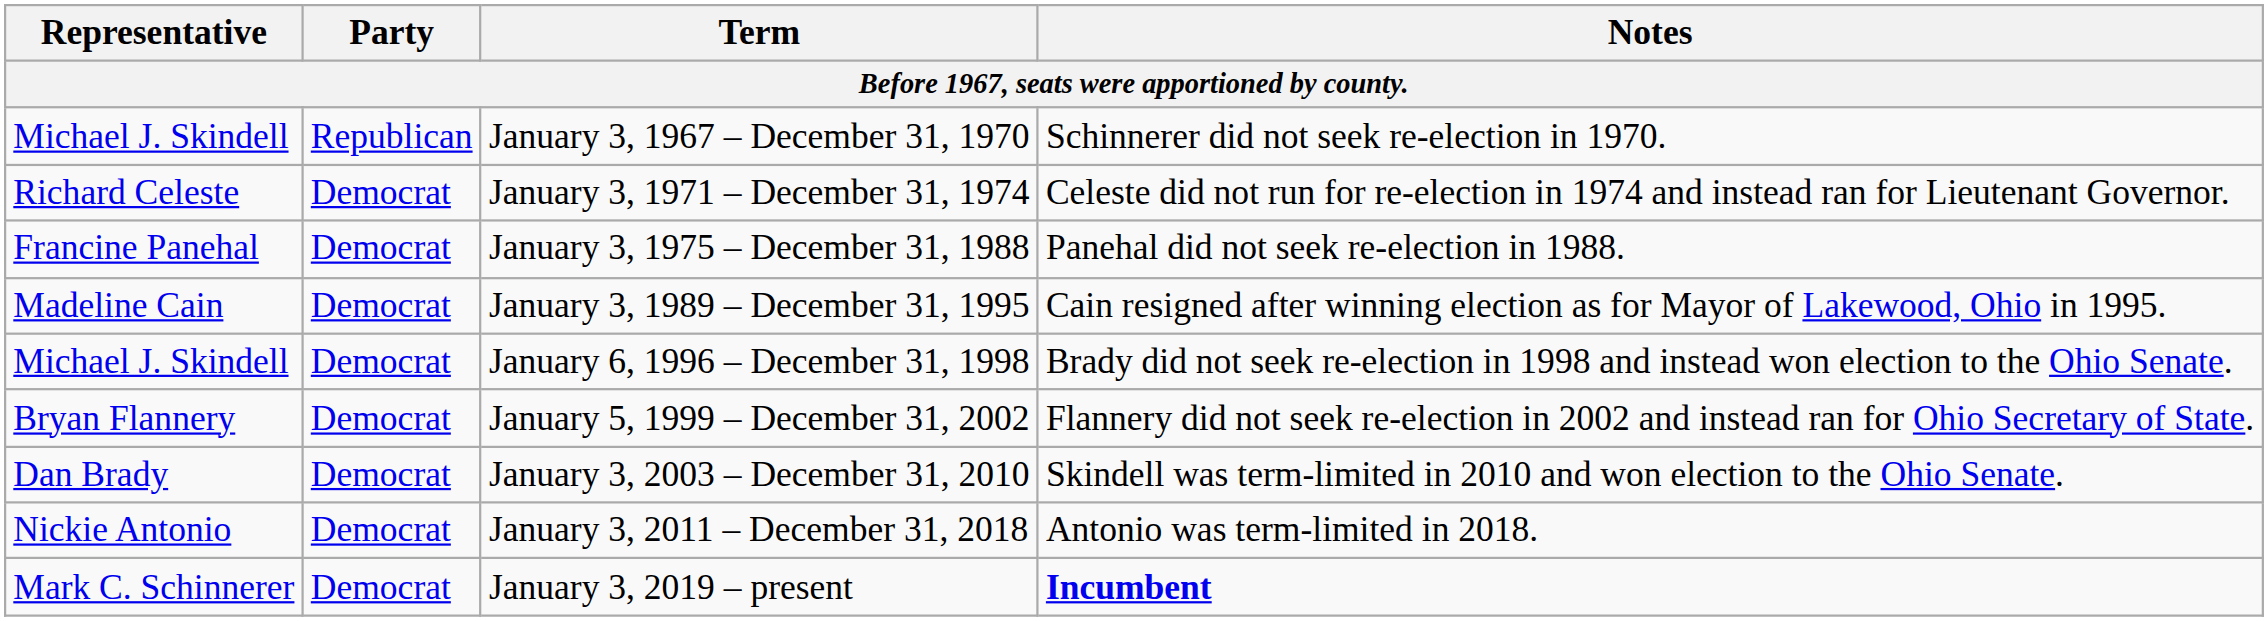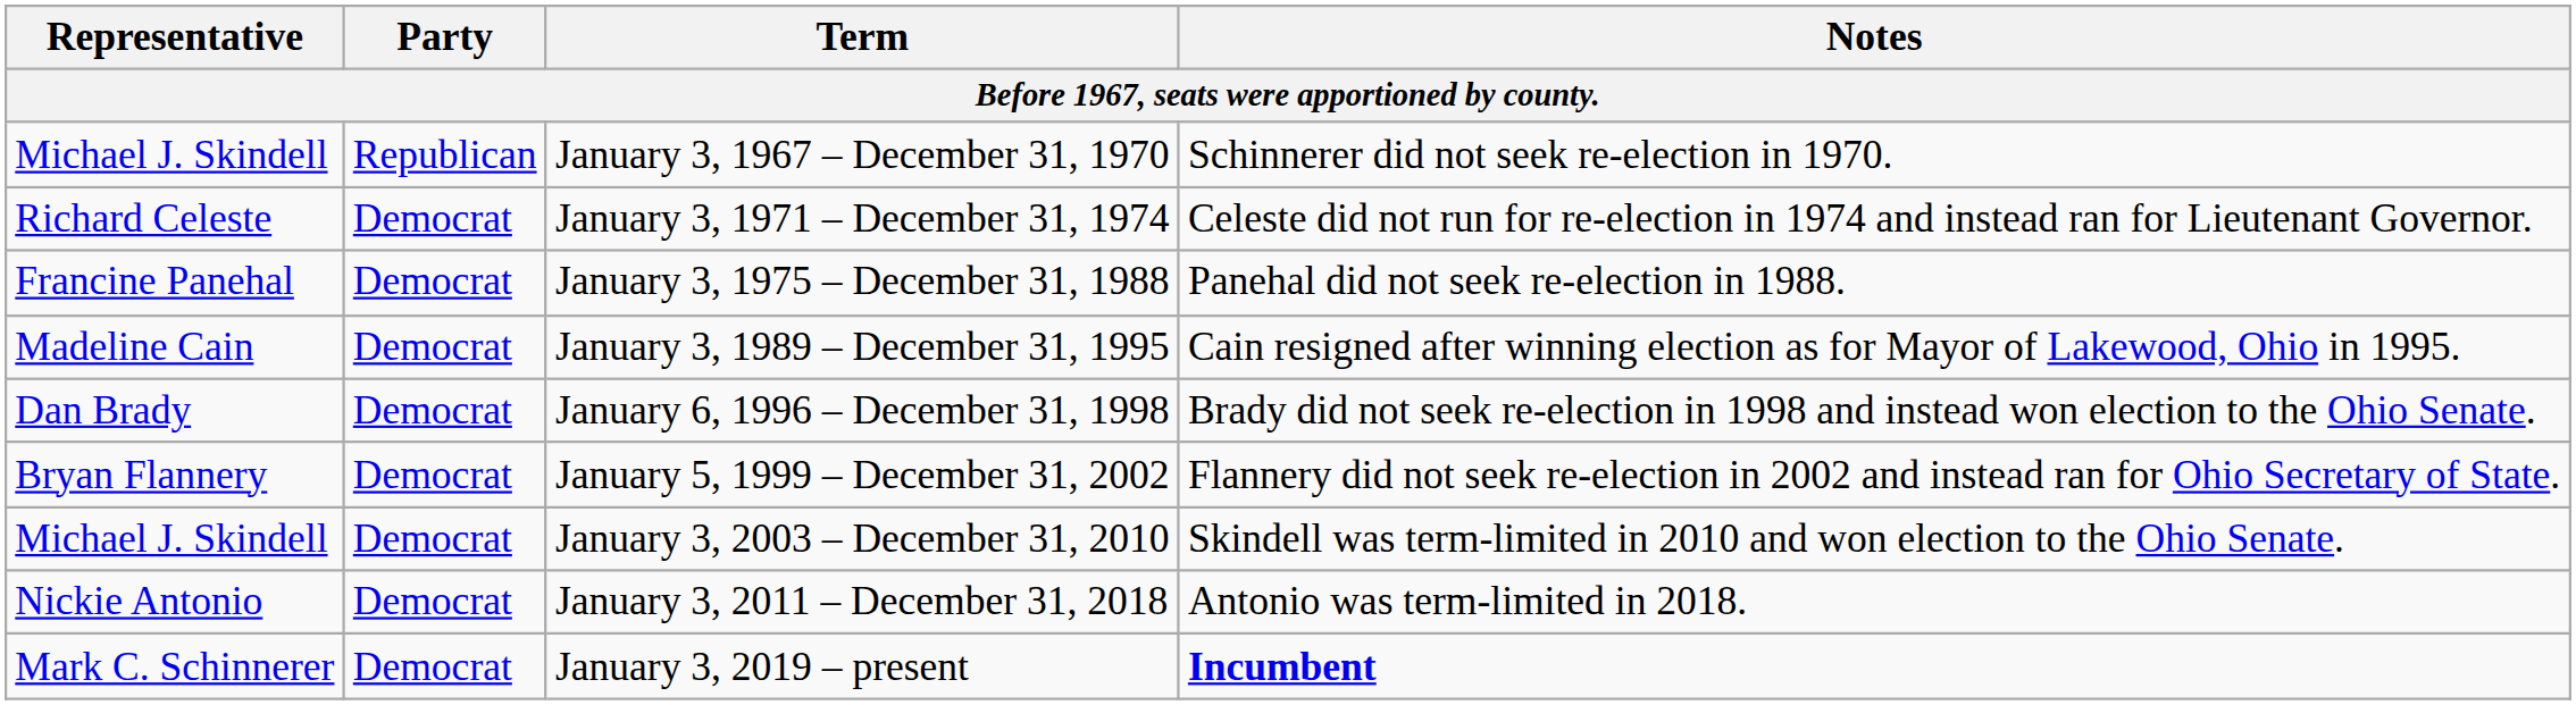January 6, 1996 – December 31, 1998 | Representative: Michael J. Skindell -> Dan Brady
January 3, 2003 – December 31, 2010 | Representative: Dan Brady -> Michael J. Skindell
